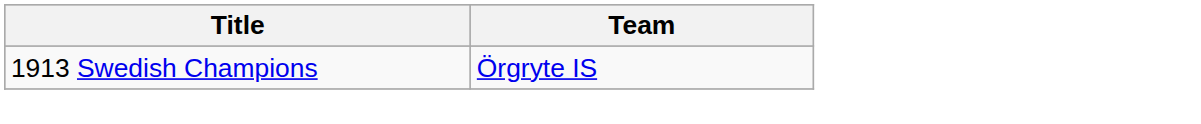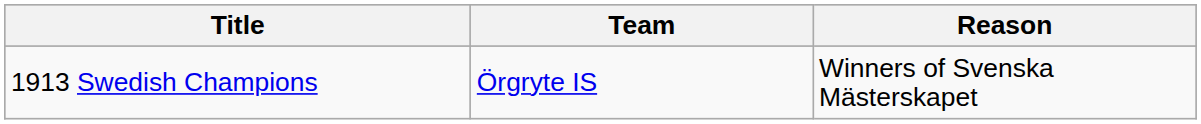+ column: Reason | Winners of Svenska Mästerskapet
